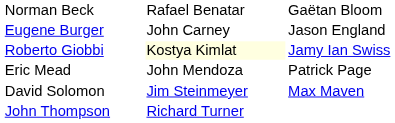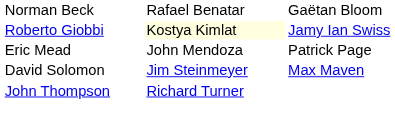- row: Eugene Burger | John Carney | Jason England
